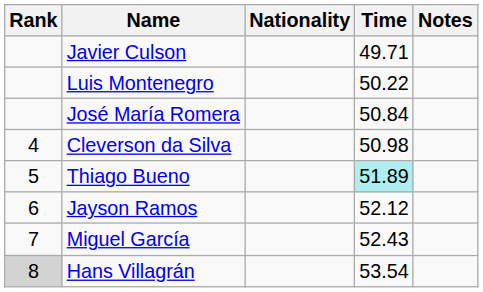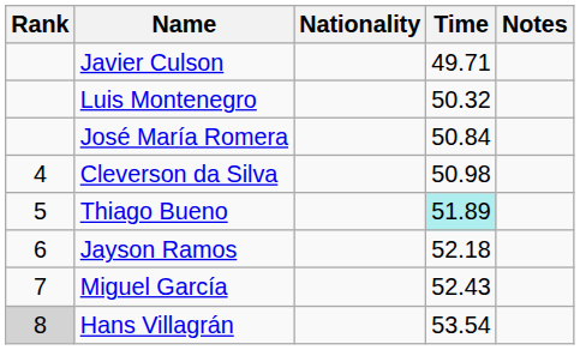Luis Montenegro | Time: 50.22 -> 50.32
Jayson Ramos | Time: 52.12 -> 52.18
